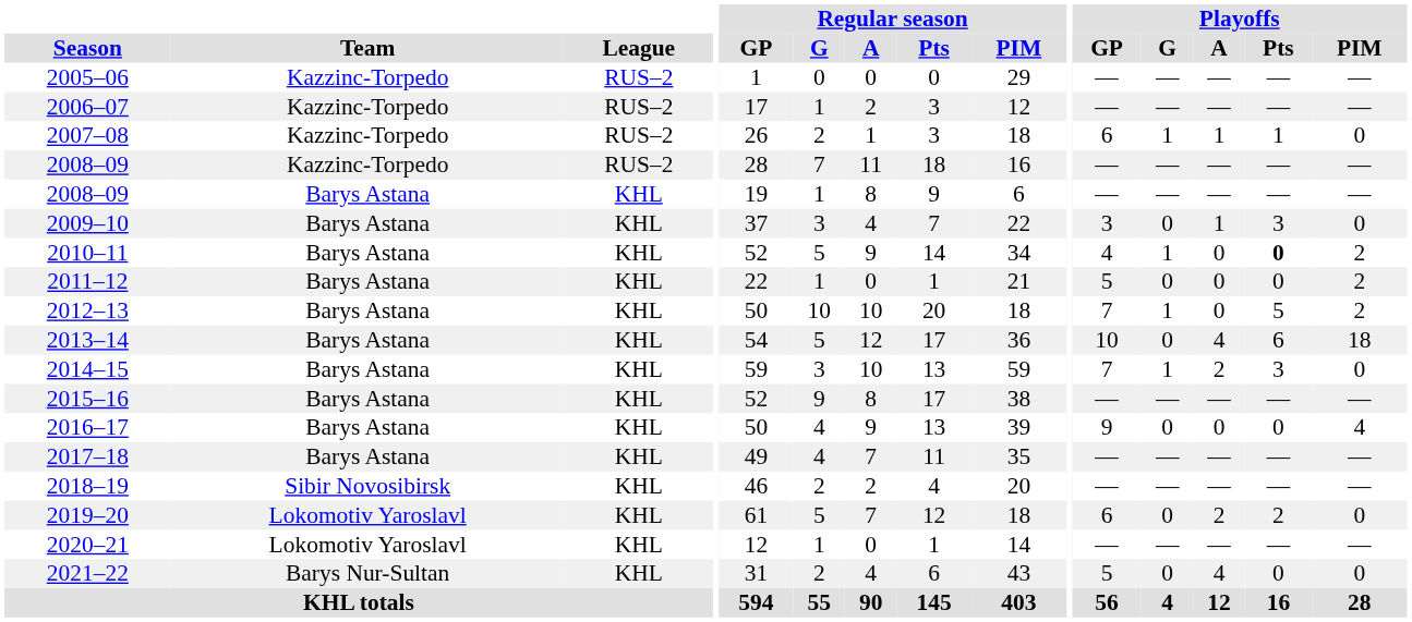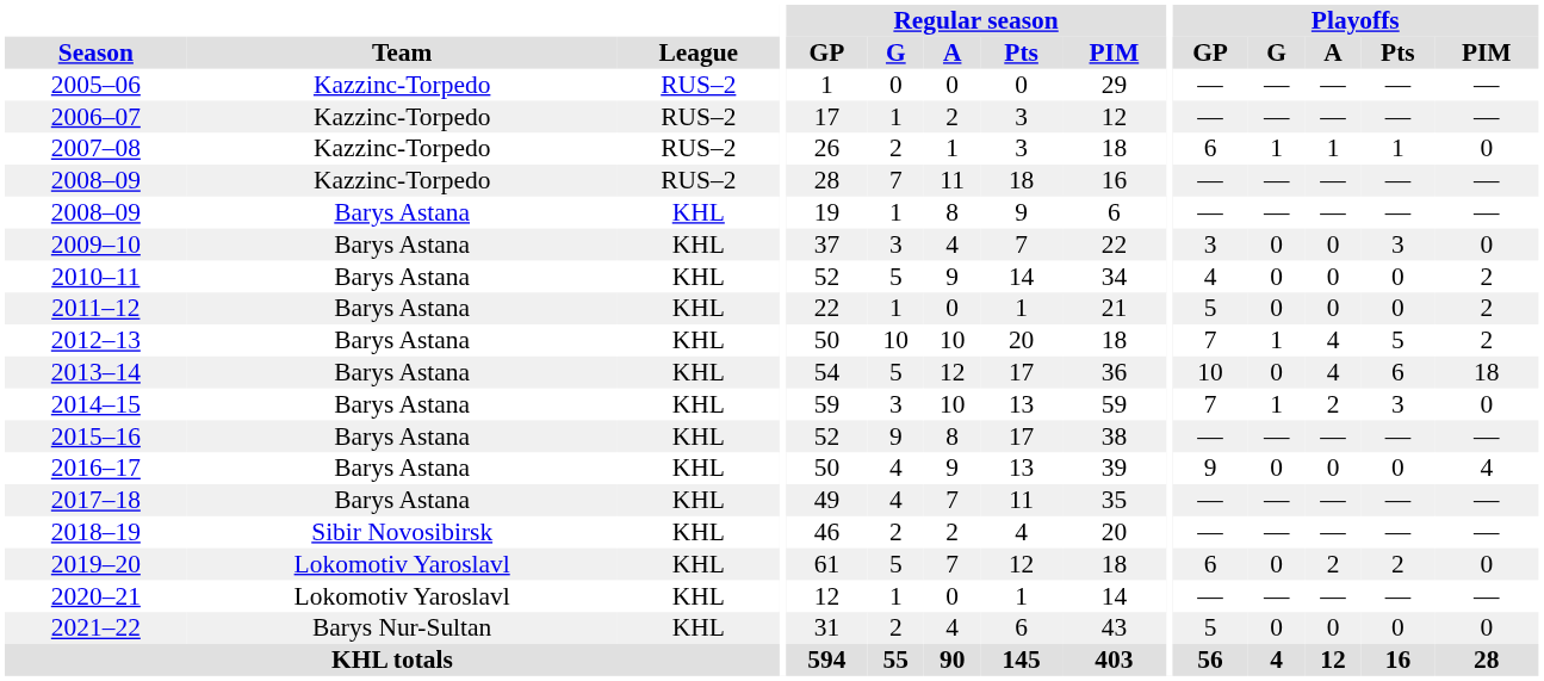2009–10 | Playoffs / A: 1 -> 0
2010–11 | Playoffs / G: 1 -> 0
2010–11 | Playoffs / Pts: bold -> normal
2012–13 | Playoffs / A: 0 -> 4
2021–22 | Playoffs / A: 4 -> 0
